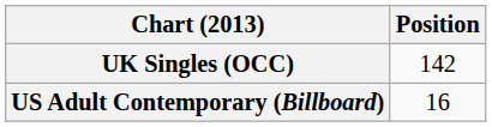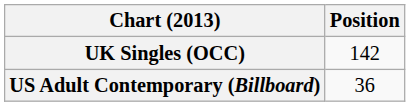US Adult Contemporary (Billboard) | Position: 16 -> 36
